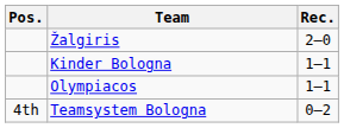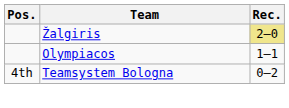Žalgiris | Rec.: no background -> khaki background
- row: Kinder Bologna | 1–1
